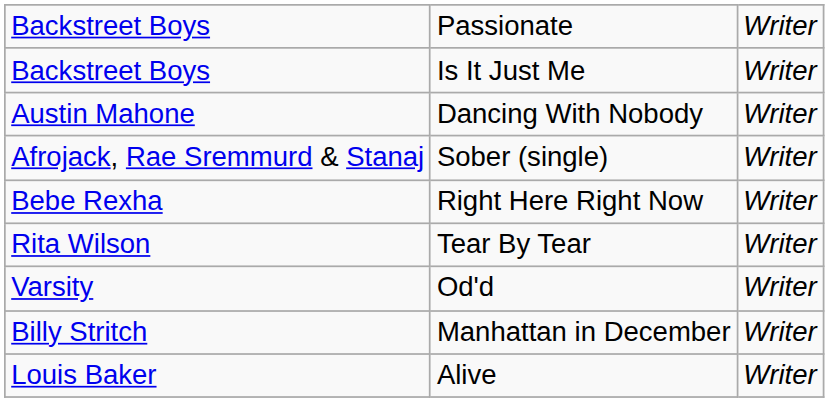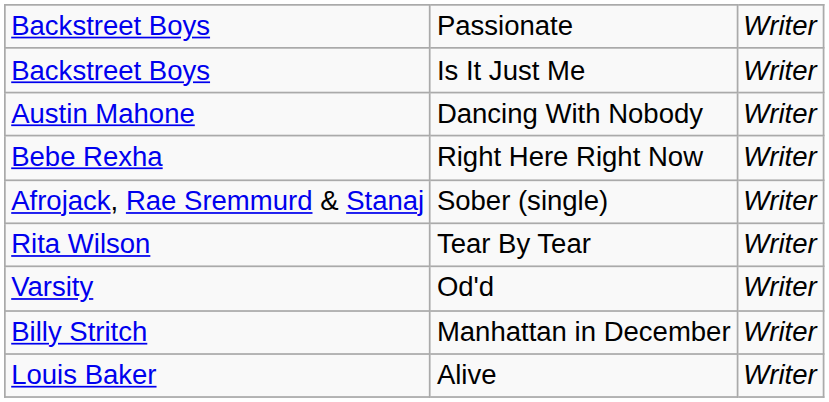rows swapped: Bebe Rexha <-> Afrojack, Rae Sremmurd & Stanaj
